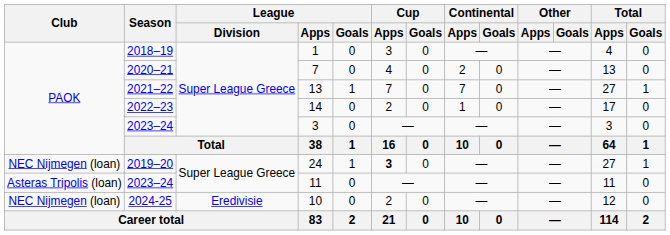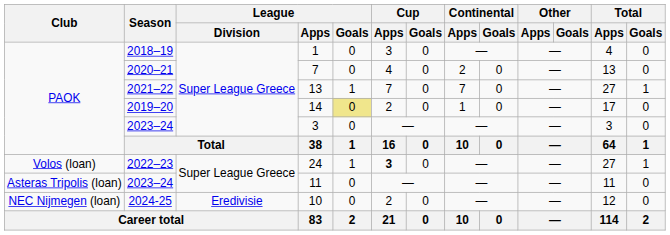14 | Season: 2022–23 -> 2019–20
14 | League / Goals: no background -> khaki background
24 | Club: NEC Nijmegen (loan) -> Volos (loan)
24 | Season: 2019–20 -> 2022–23
